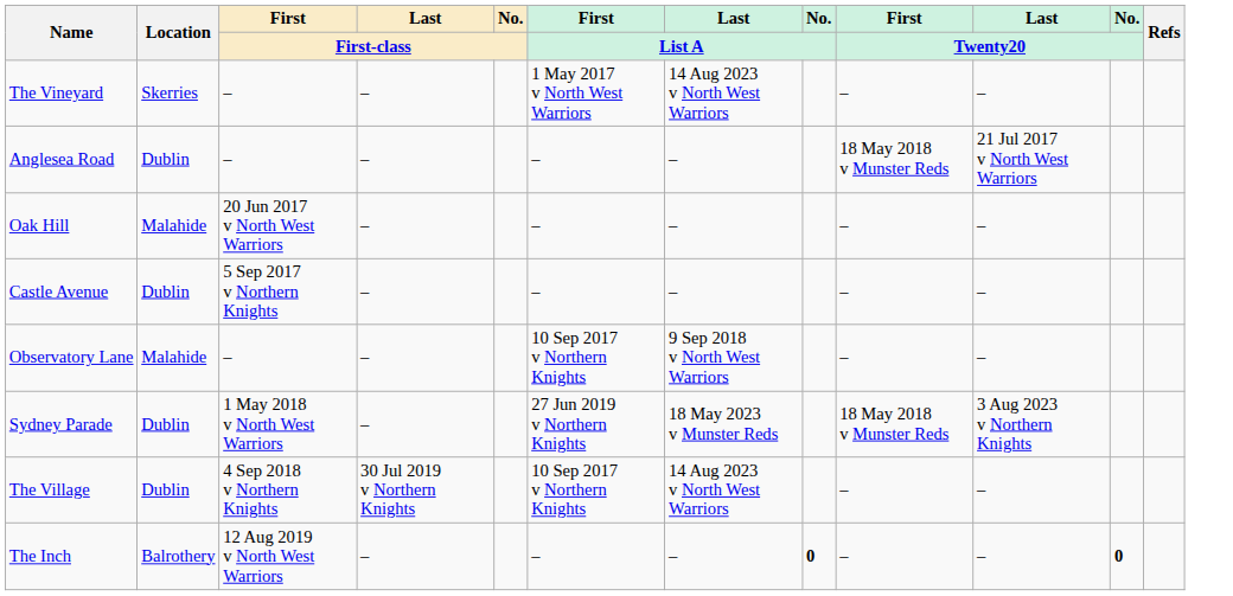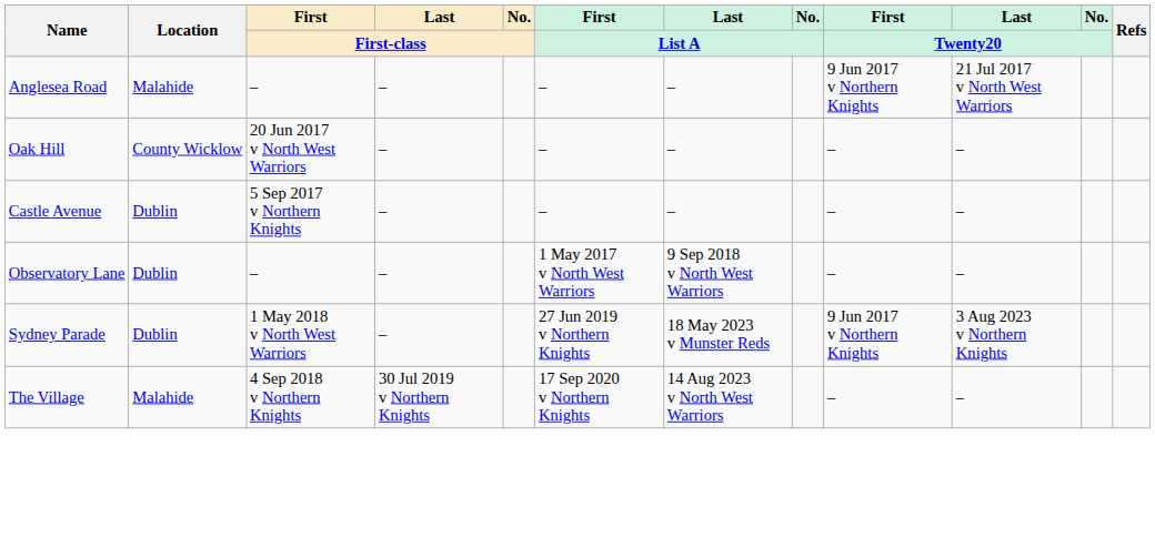- row: The Vineyard | Skerries | – | – | 1 May 2017 v North West Warriors | 14 Aug 2023 v North West Warriors | – | –
Anglesea Road | Location: Dublin -> Malahide
Anglesea Road | First / Twenty20: 18 May 2018 v Munster Reds -> 9 Jun 2017 v Northern Knights
Oak Hill | Location: Malahide -> County Wicklow
Observatory Lane | Location: Malahide -> Dublin
Observatory Lane | First / List A: 10 Sep 2017 v Northern Knights -> 1 May 2017 v North West Warriors
Sydney Parade | First / Twenty20: 18 May 2018 v Munster Reds -> 9 Jun 2017 v Northern Knights
The Village | Location: Dublin -> Malahide
The Village | First / List A: 10 Sep 2017 v Northern Knights -> 17 Sep 2020 v Northern Knights
- row: The Inch | Balrothery | 12 Aug 2019 v North West Warriors | – | – | – | 0 | – | – | 0
